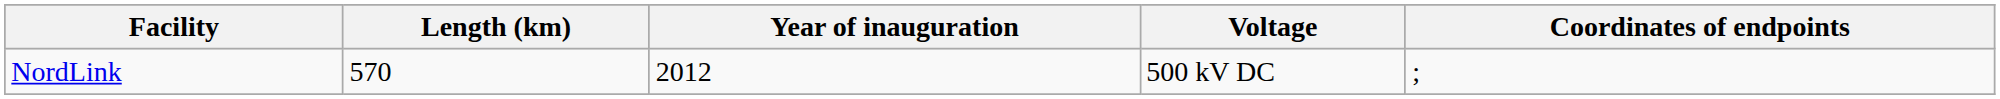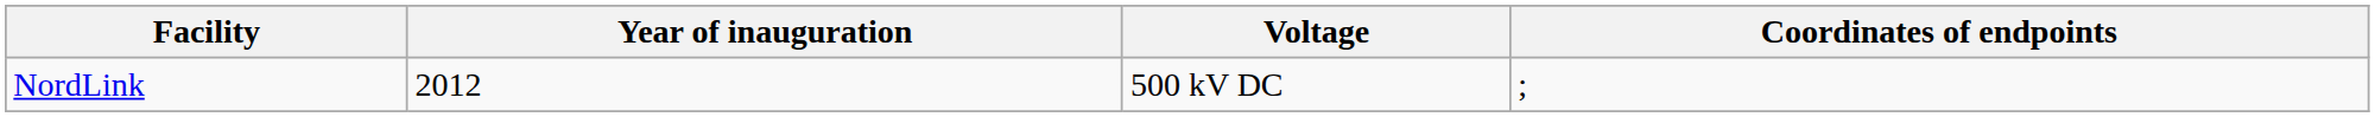- column: Length (km) | 570
